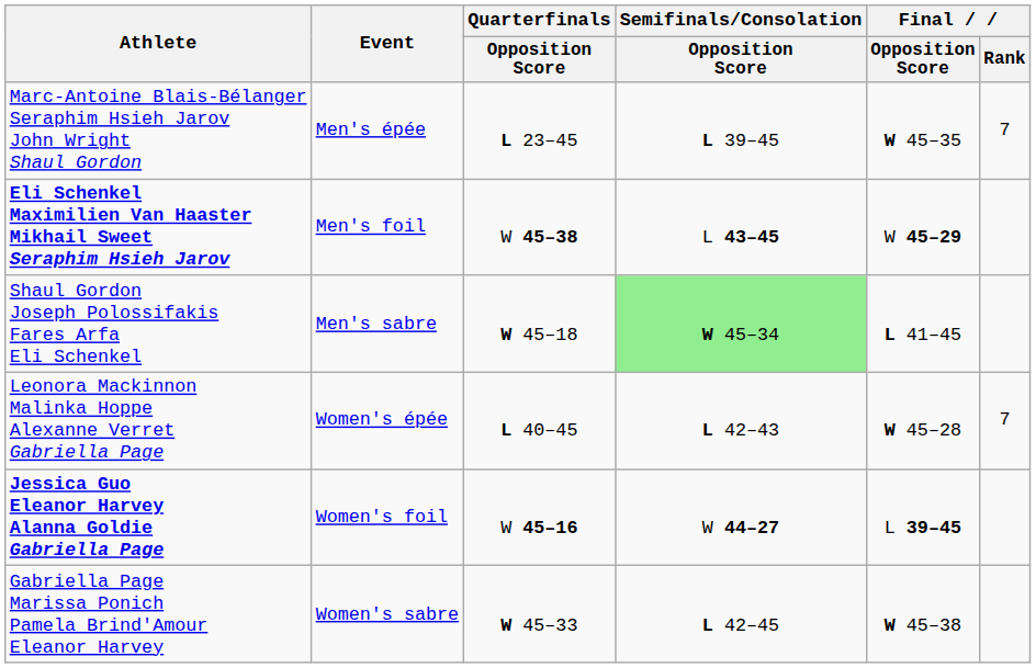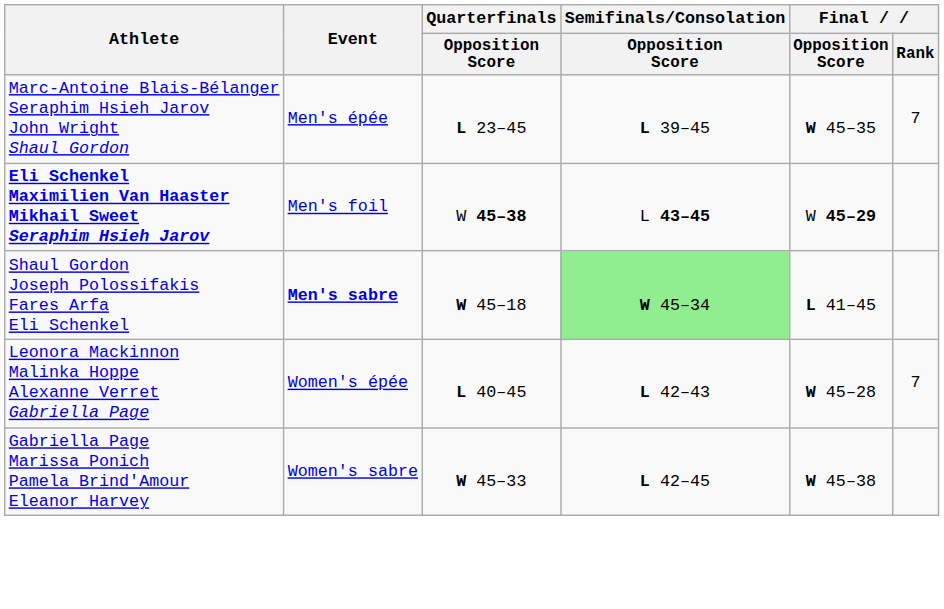Shaul Gordon Joseph Polossifakis Fares Arfa Eli Schenkel | Event: normal -> bold
- row: Jessica Guo Eleanor Harvey Alanna Goldie Gabriella Page | Women's foil | W 45–16 | W 44–27 | L 39–45
